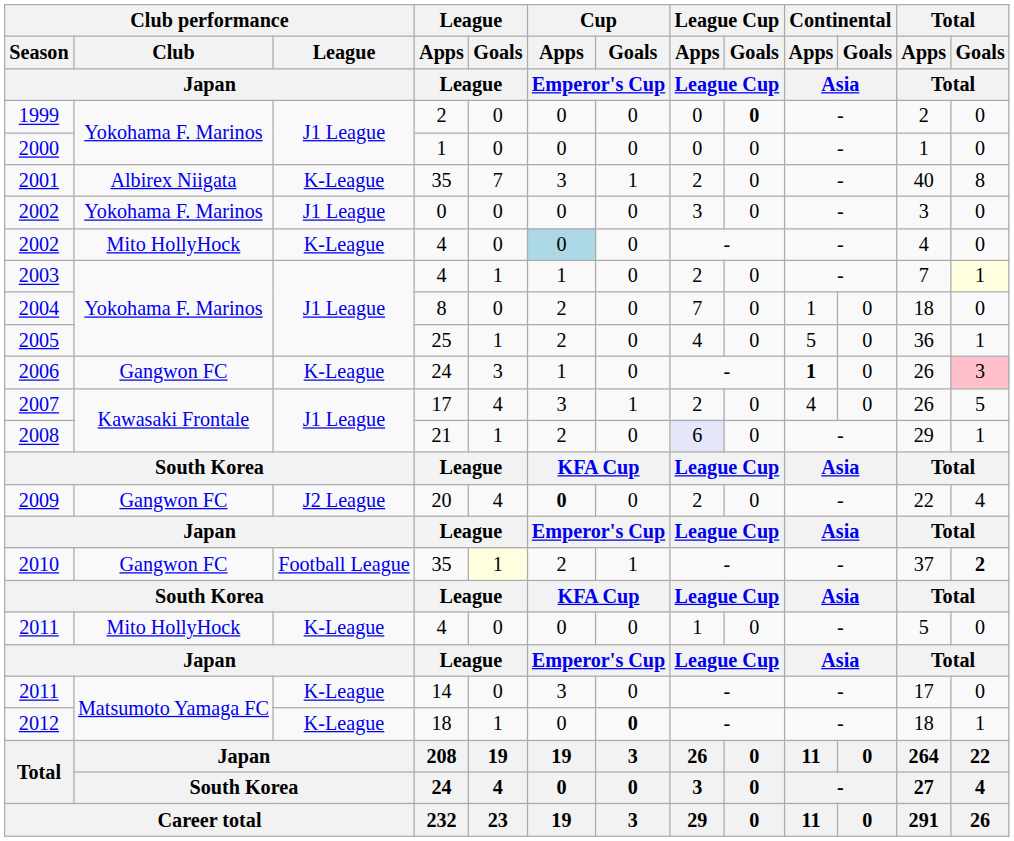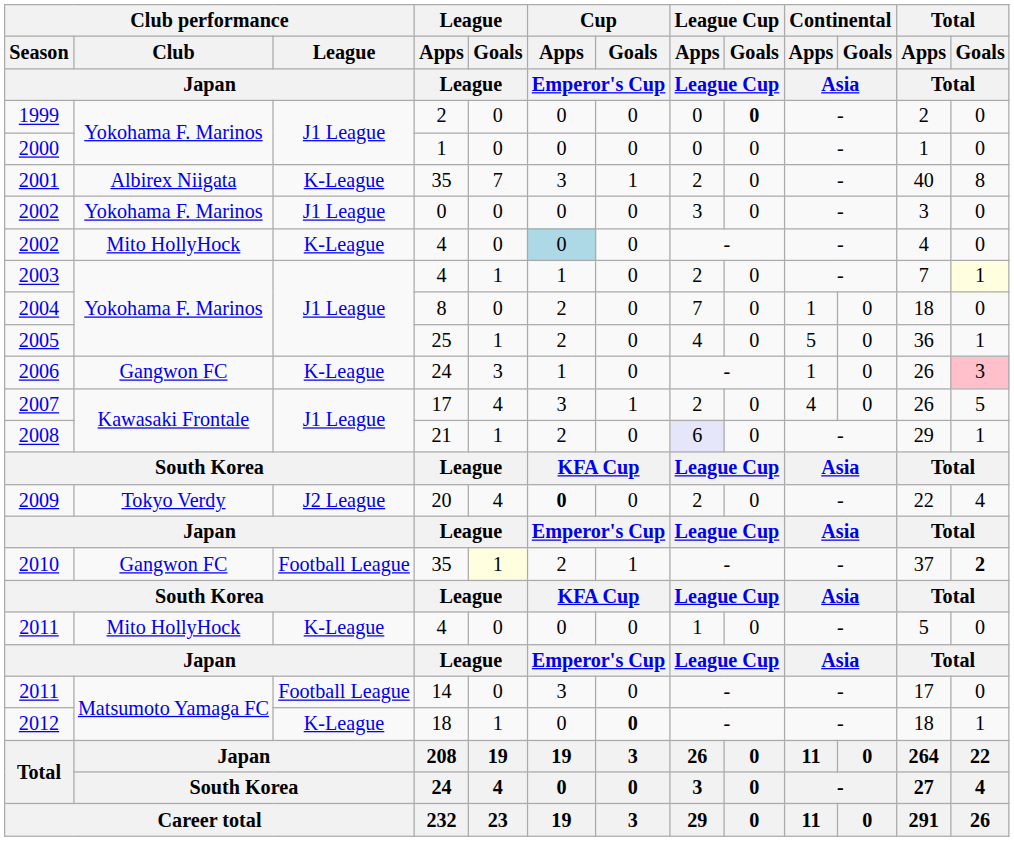2006 | Continental / Apps / Asia: bold -> normal
2009 | Club performance / Club / Japan: Gangwon FC -> Tokyo Verdy
2011 / 14 | Club performance / League / Japan: K-League -> Football League
